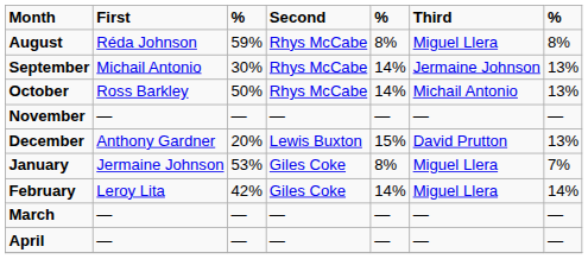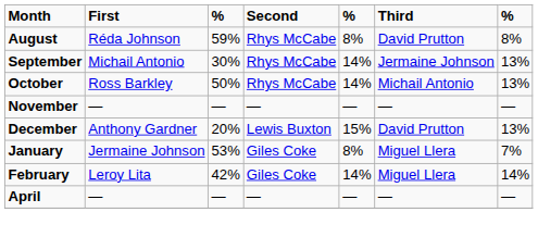August | Third: Miguel Llera -> David Prutton
- row: March | — | — | — | — | — | —
